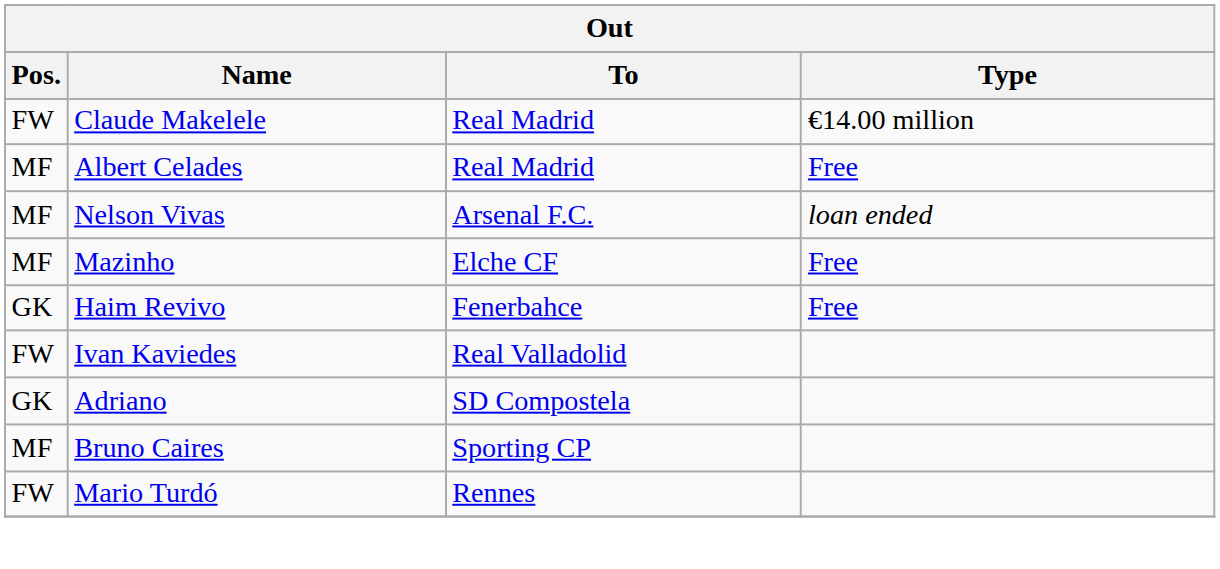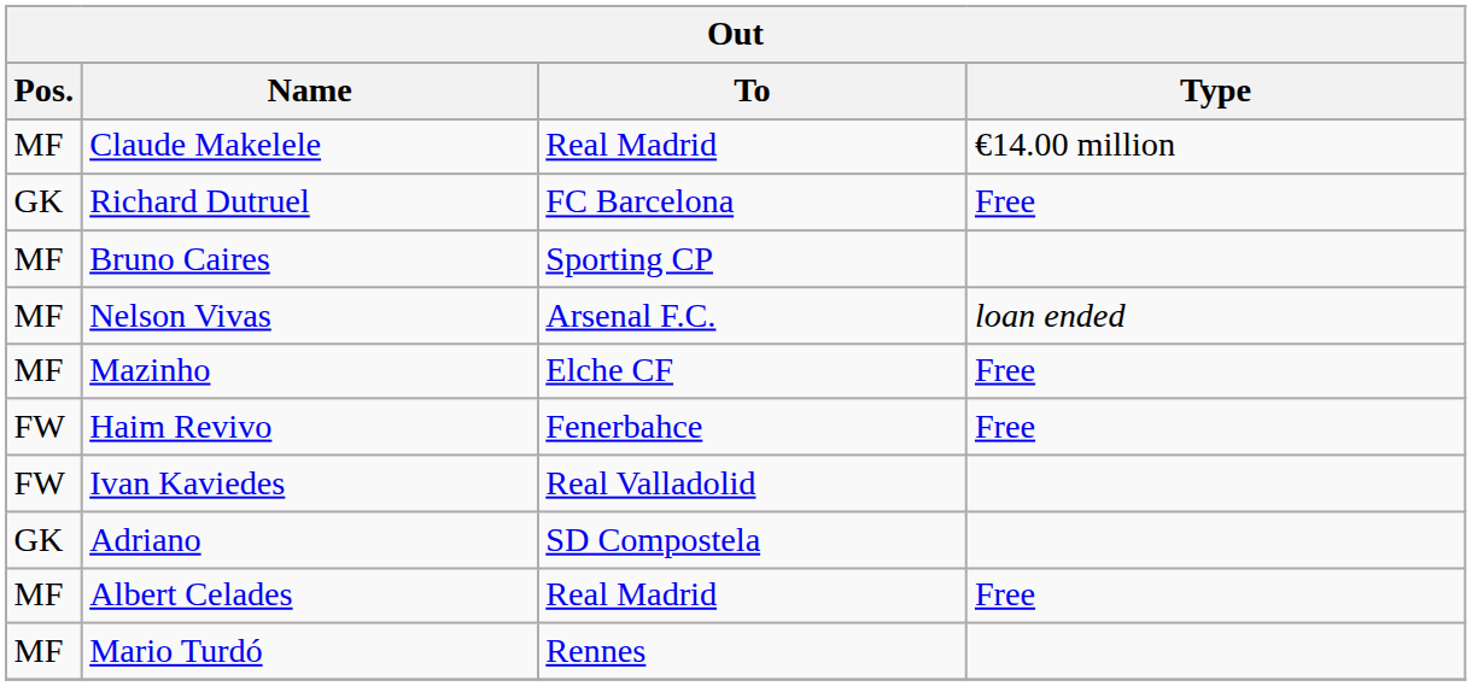Claude Makelele | Pos.: FW -> MF
+ row: GK | Richard Dutruel | FC Barcelona | Free
rows swapped: Albert Celades <-> Bruno Caires
Haim Revivo | Pos.: GK -> FW
Mario Turdó | Pos.: FW -> MF
